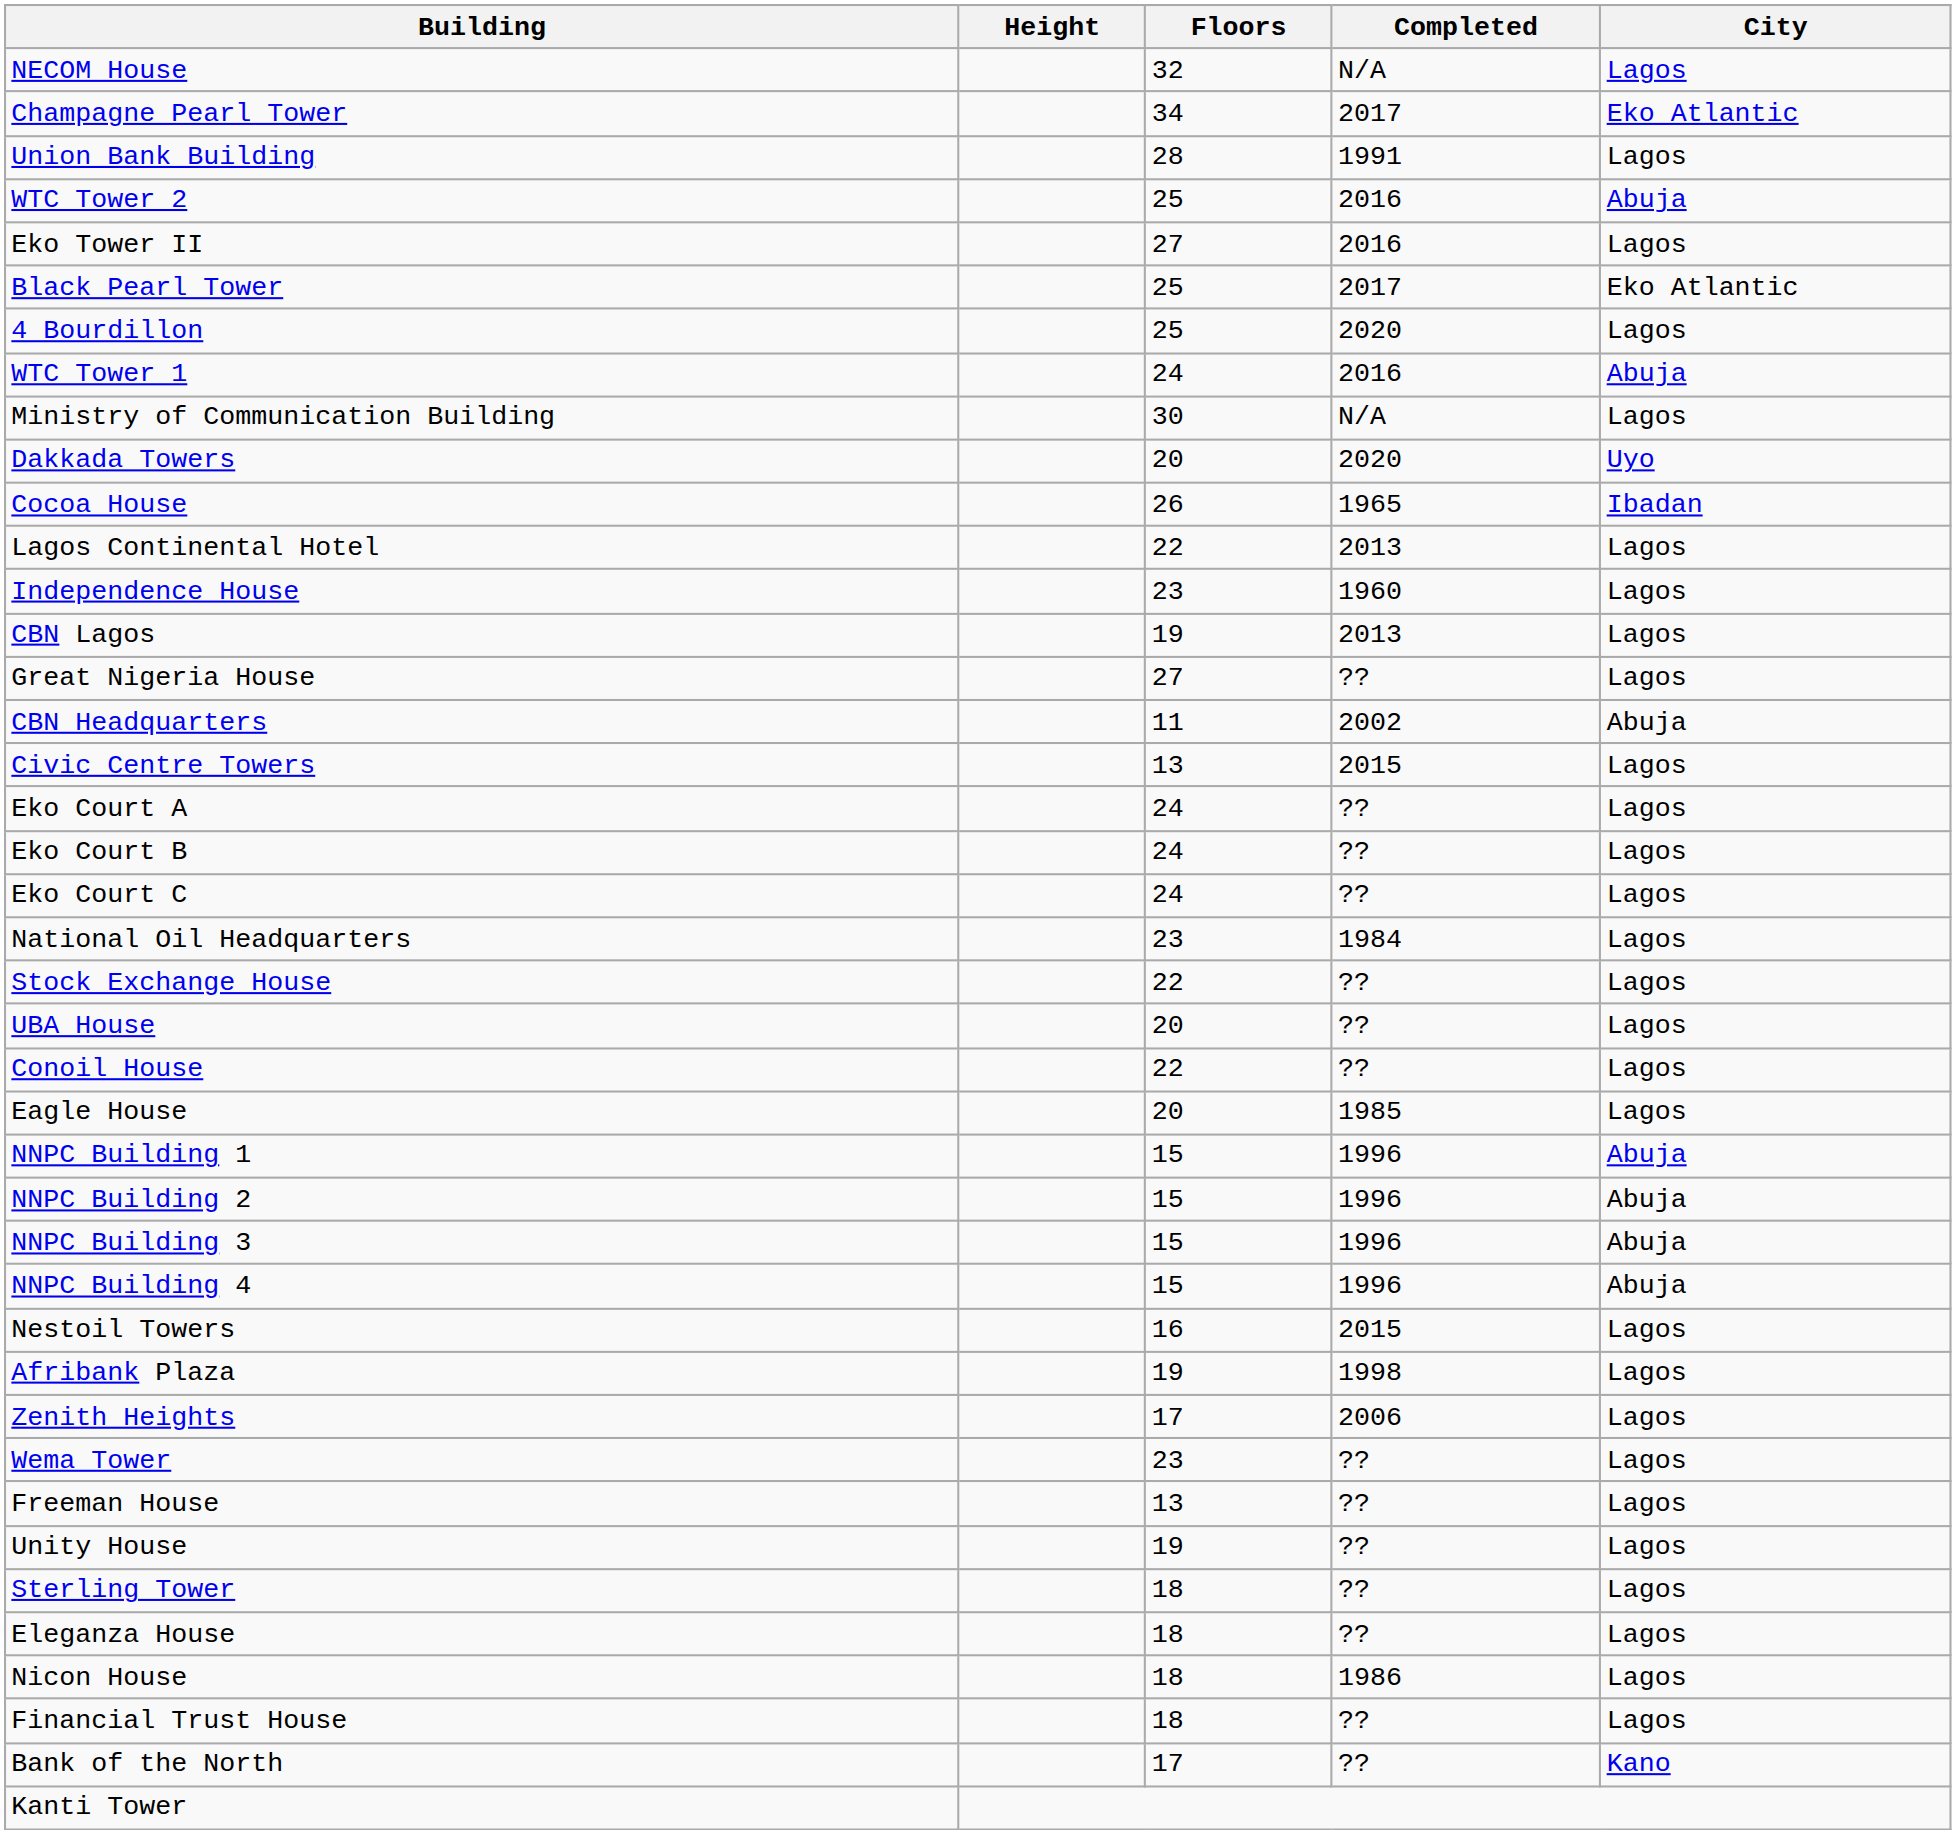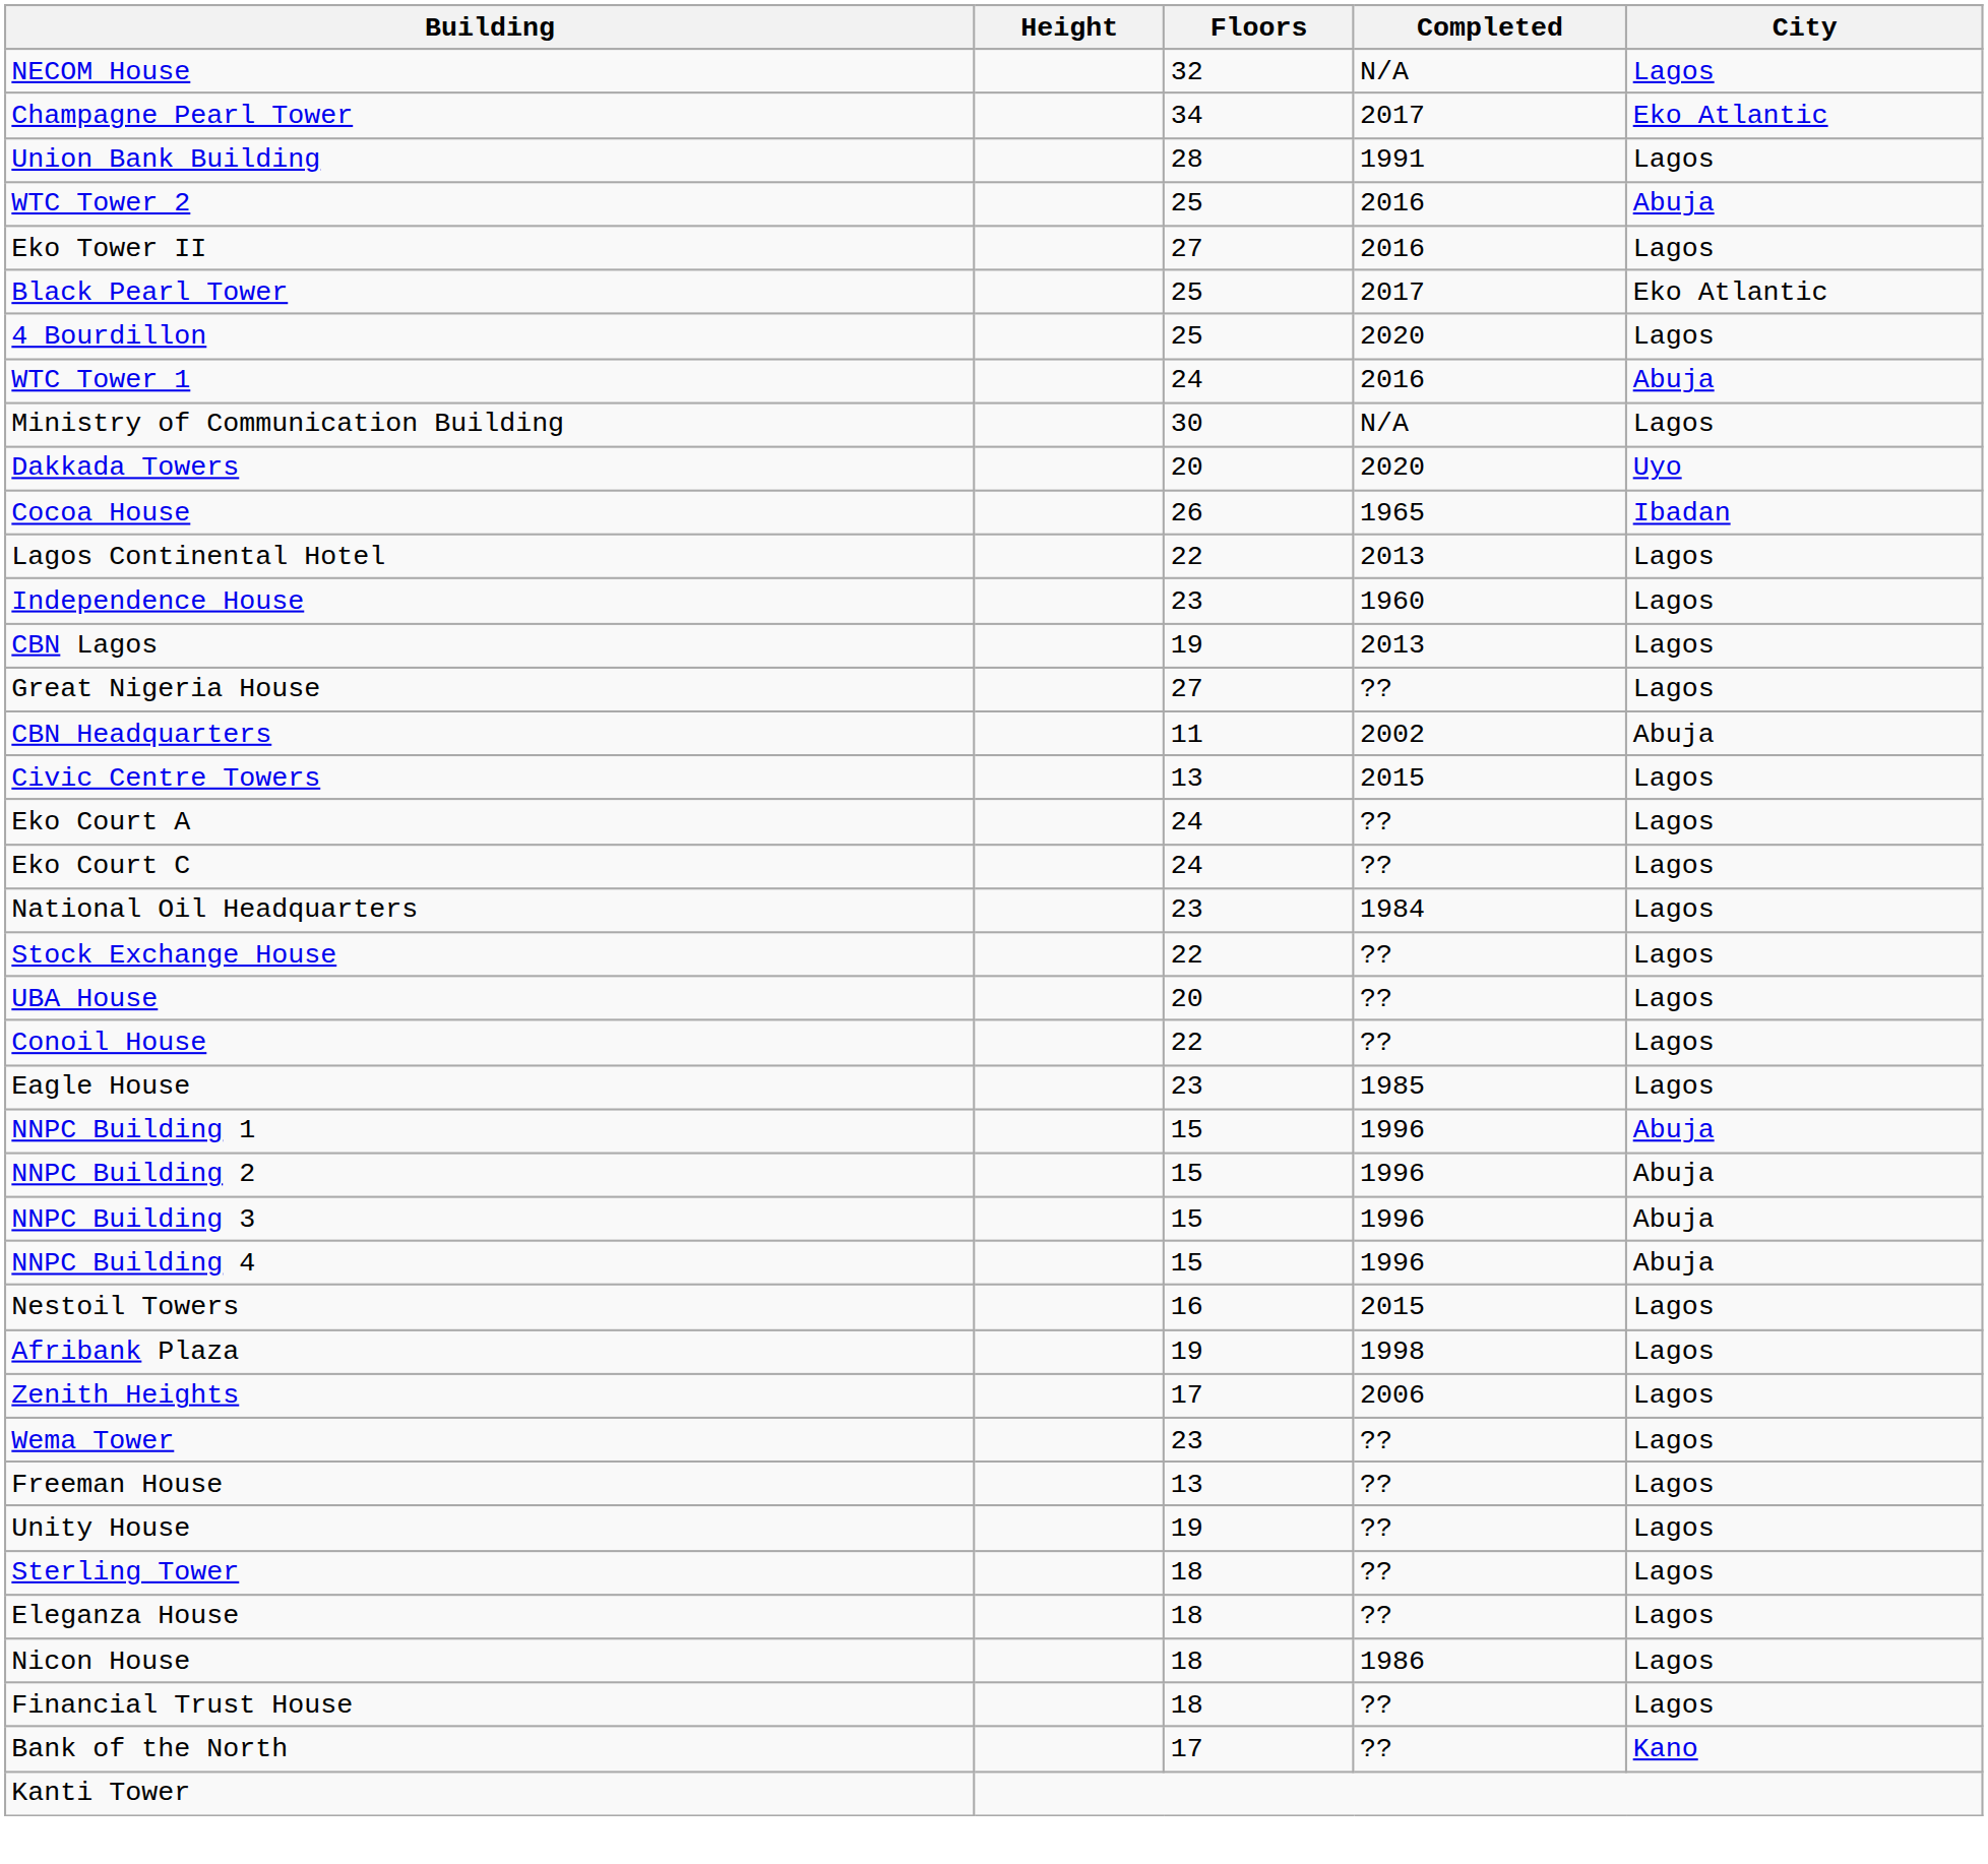- row: Eko Court B | 24 | ?? | Lagos
Eagle House | Floors: 20 -> 23
